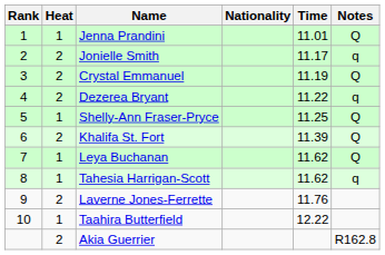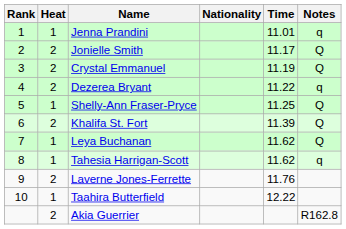Jenna Prandini | Notes: Q -> q
Jonielle Smith | Notes: q -> Q
